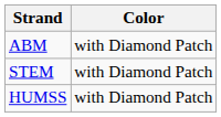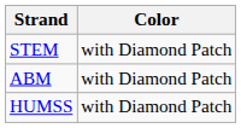rows swapped: STEM <-> ABM
